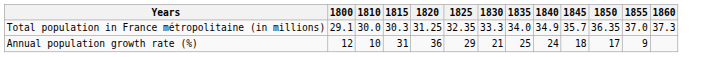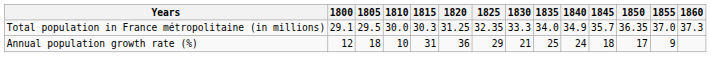+ column: 1805 | 29.5 | 18
